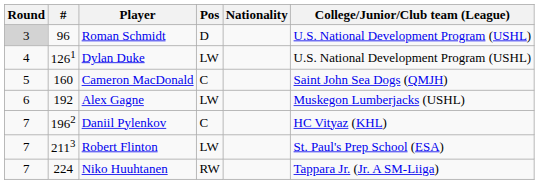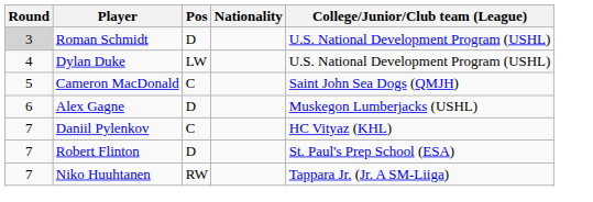- column: # | 96 | 1261 | 160 | 192 | 1962 | 2113 | 224
Alex Gagne | Pos: LW -> D
Robert Flinton | Pos: LW -> D
